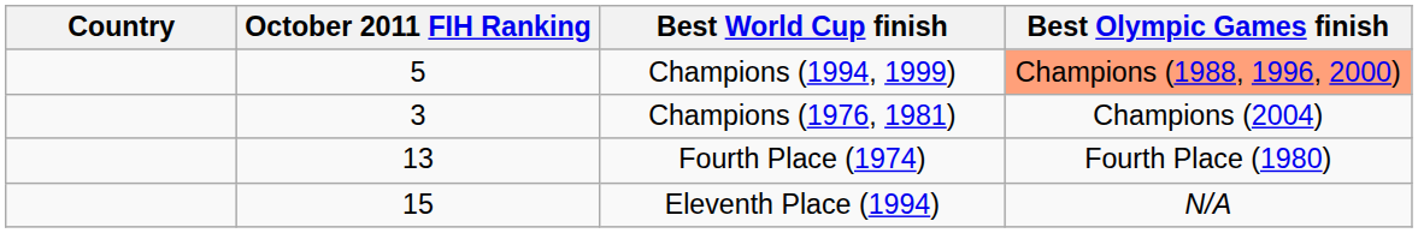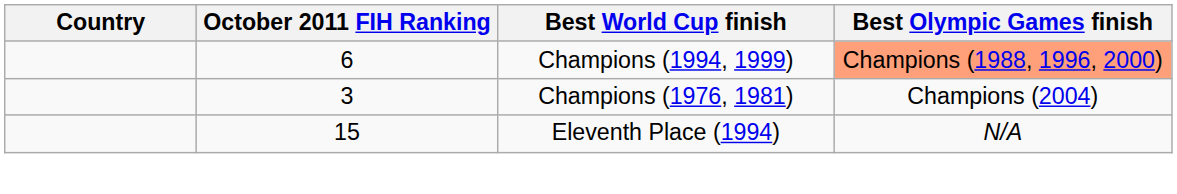Champions (1994, 1999) | October 2011 FIH Ranking: 5 -> 6
- row: 13 | Fourth Place (1974) | Fourth Place (1980)
